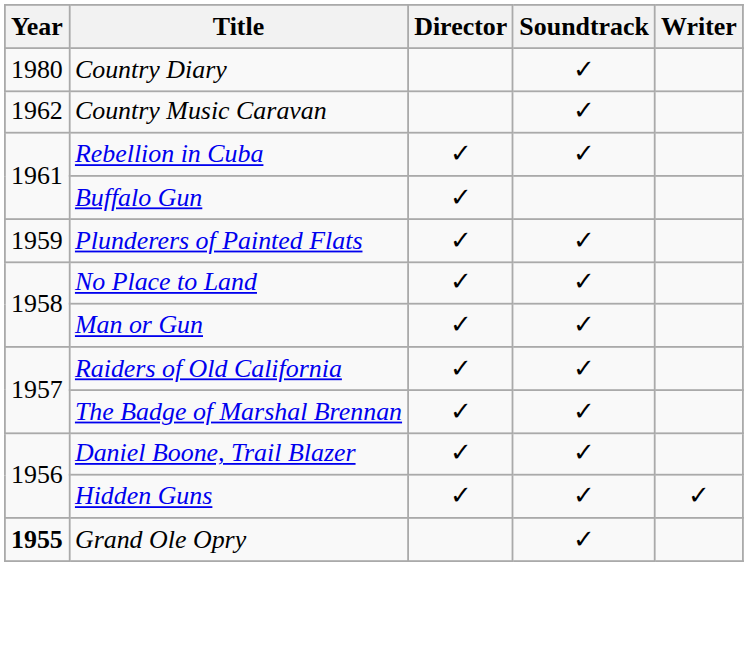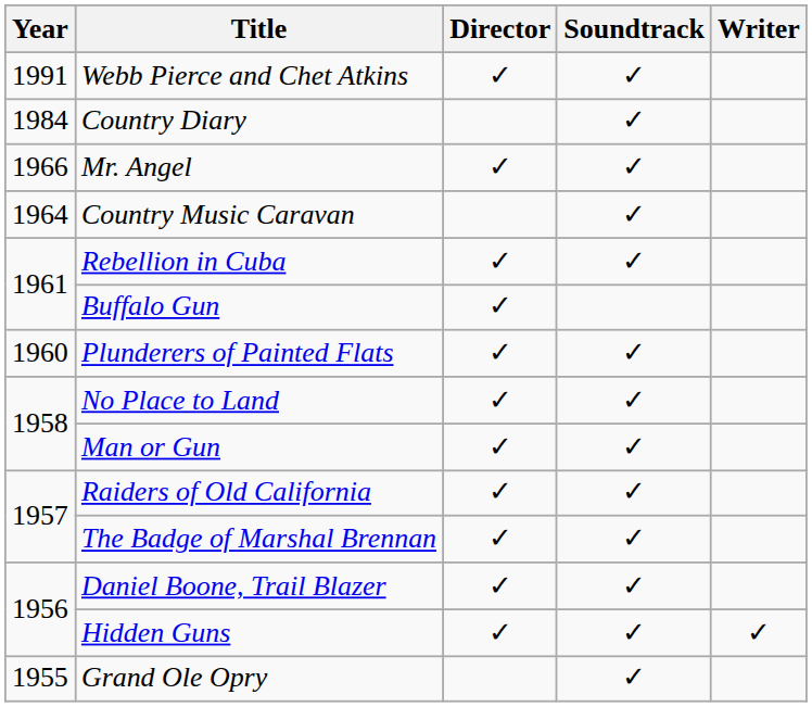+ row: 1991 | Webb Pierce and Chet Atkins | ✓ | ✓
Country Diary | Year: 1980 -> 1984
+ row: 1966 | Mr. Angel | ✓ | ✓
Country Music Caravan | Year: 1962 -> 1964
Plunderers of Painted Flats | Year: 1959 -> 1960
Grand Ole Opry | Year: bold -> normal
